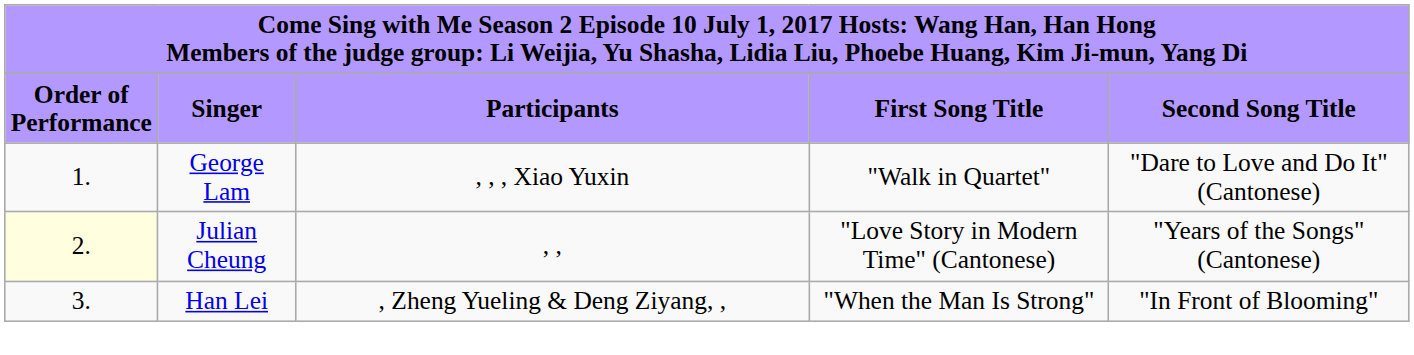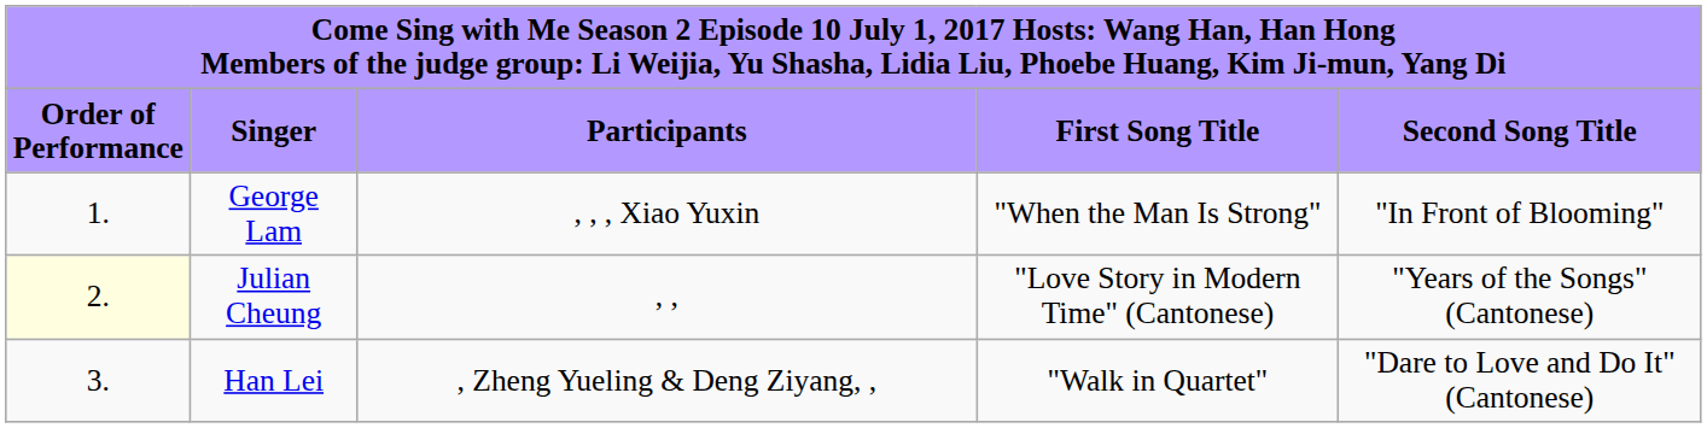George Lam | column 4: "Walk in Quartet" -> "When the Man Is Strong"
George Lam | column 5: "Dare to Love and Do It" (Cantonese) -> "In Front of Blooming"
Han Lei | column 4: "When the Man Is Strong" -> "Walk in Quartet"
Han Lei | column 5: "In Front of Blooming" -> "Dare to Love and Do It" (Cantonese)
